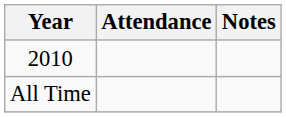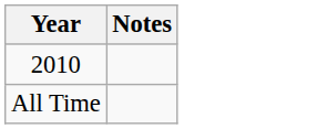- column: Attendance
